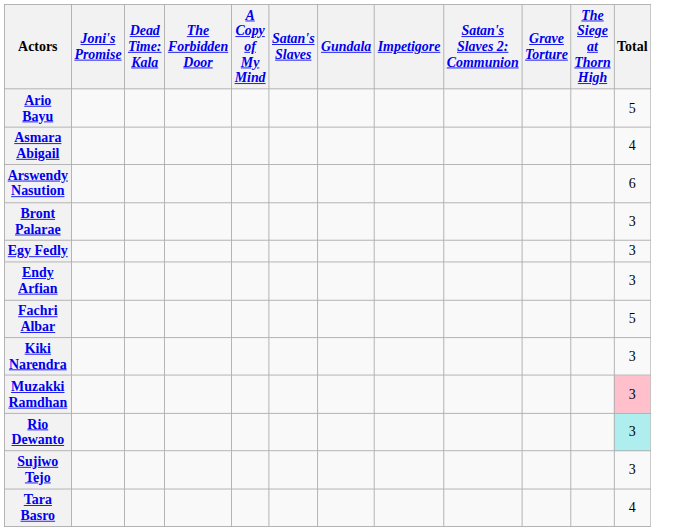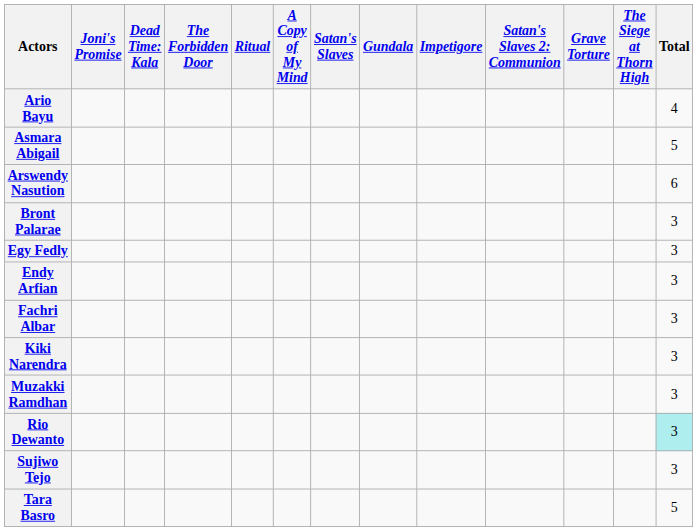+ column: Ritual
Ario Bayu | Total: 5 -> 4
Asmara Abigail | Total: 4 -> 5
Fachri Albar | Total: 5 -> 3
Muzakki Ramdhan | Total: pink background -> no background
Tara Basro | Total: 4 -> 5
